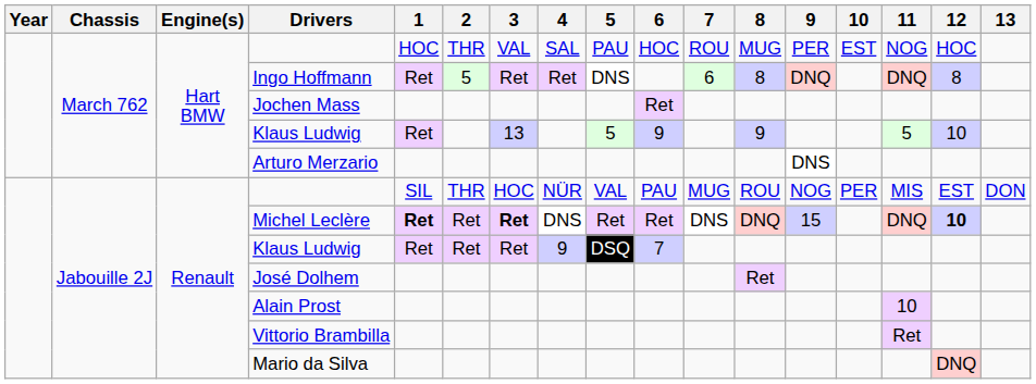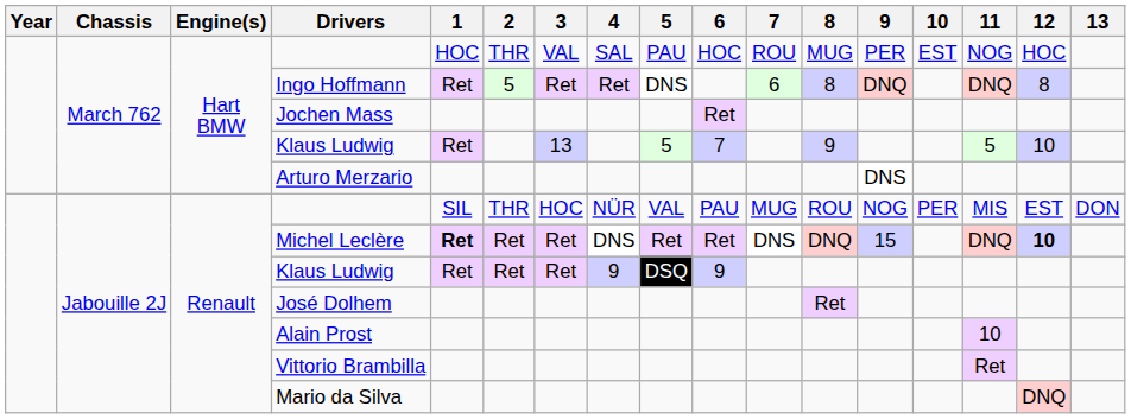March 762 / Klaus Ludwig | 6: 9 -> 7
Michel Leclère | 3: bold -> normal
Jabouille 2J / Klaus Ludwig | 6: 7 -> 9
